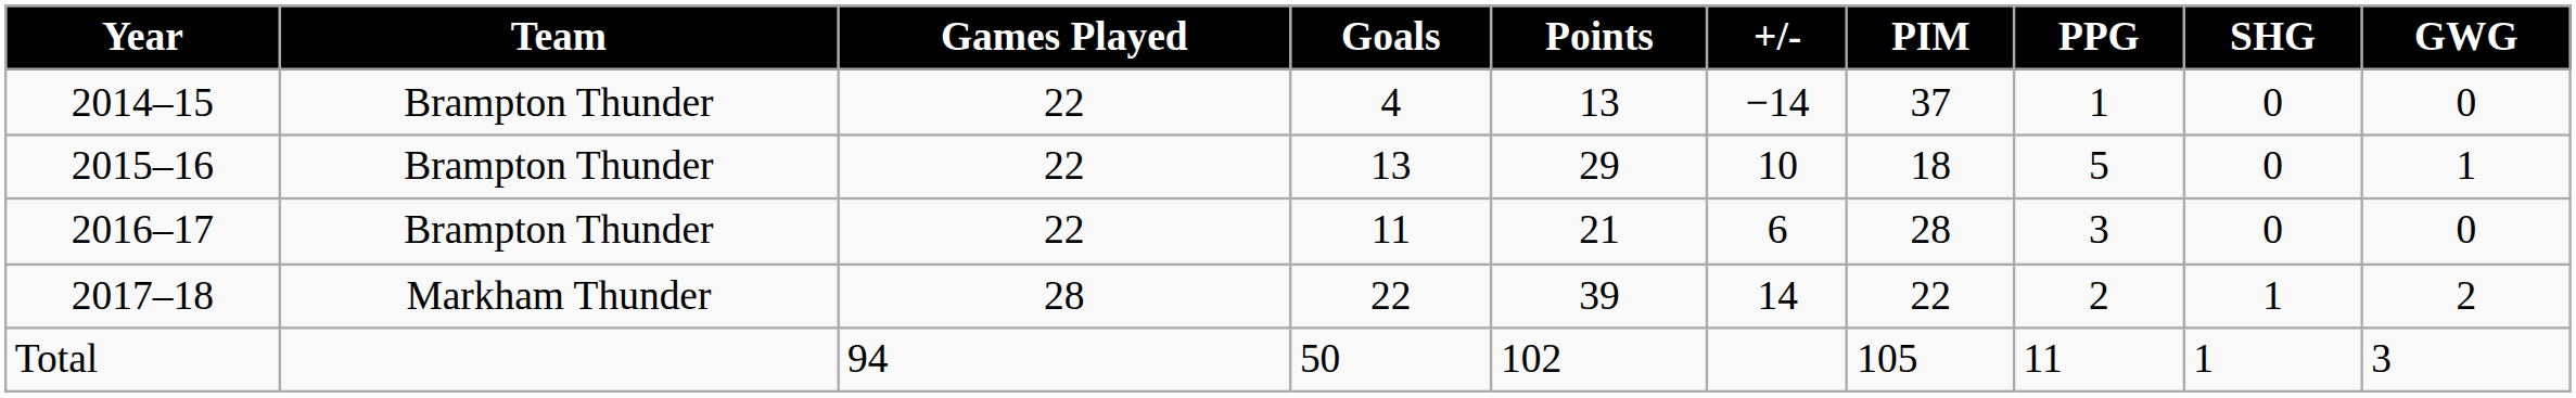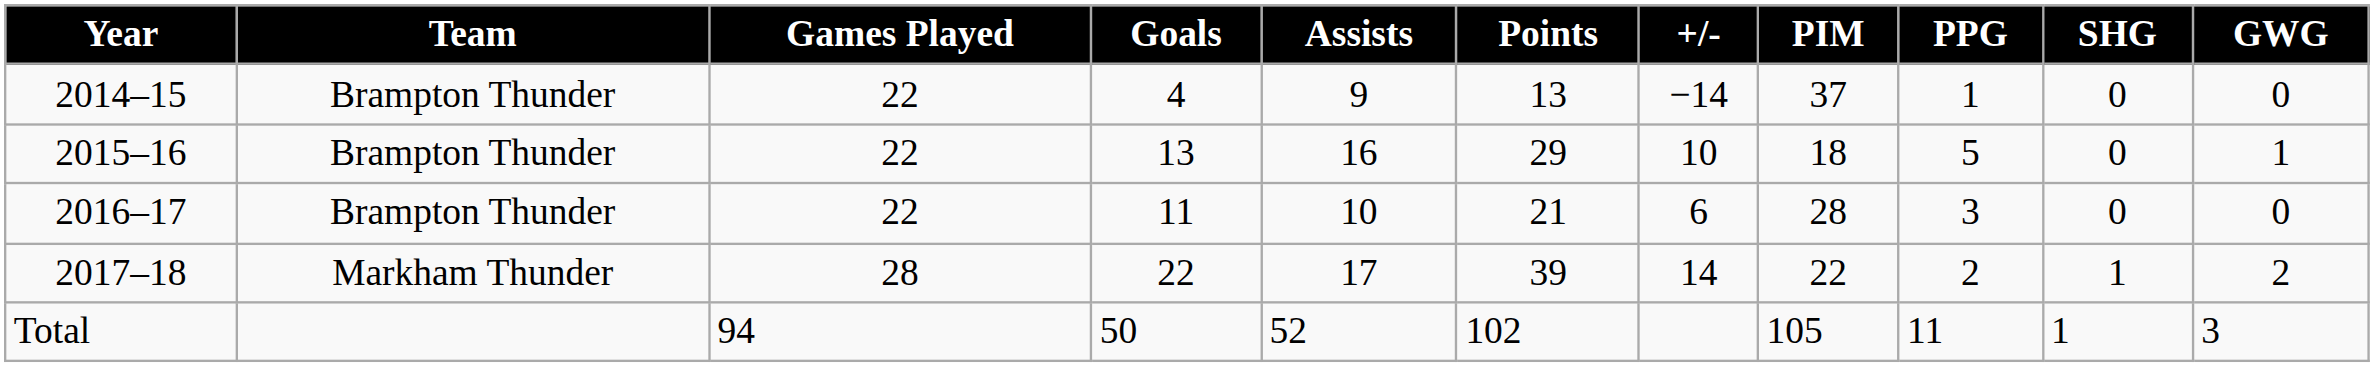+ column: Assists | 9 | 16 | 10 | 17 | 52
